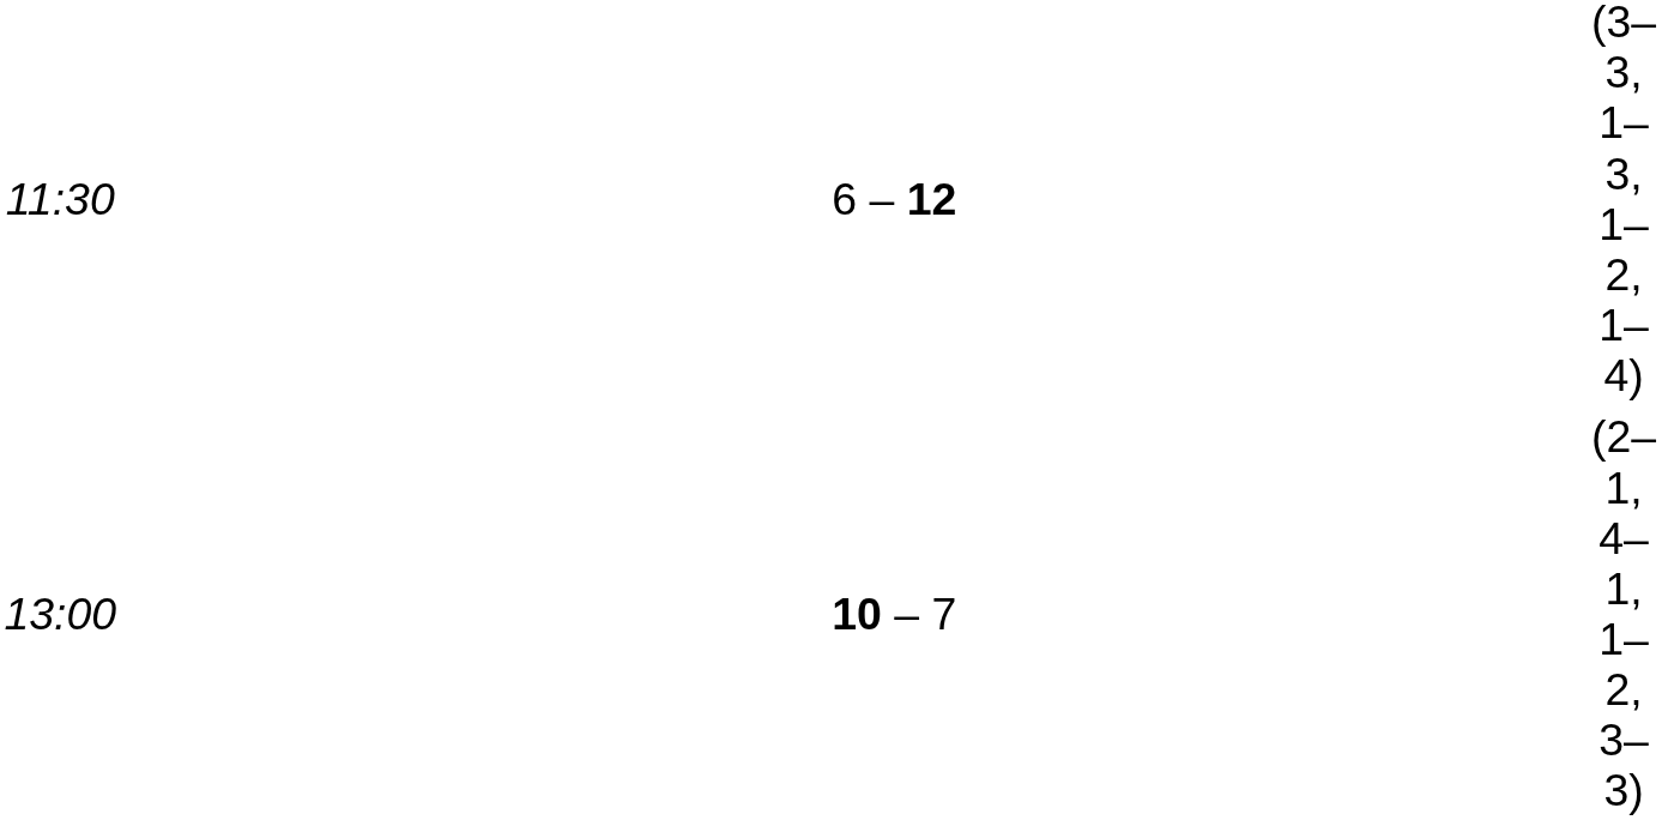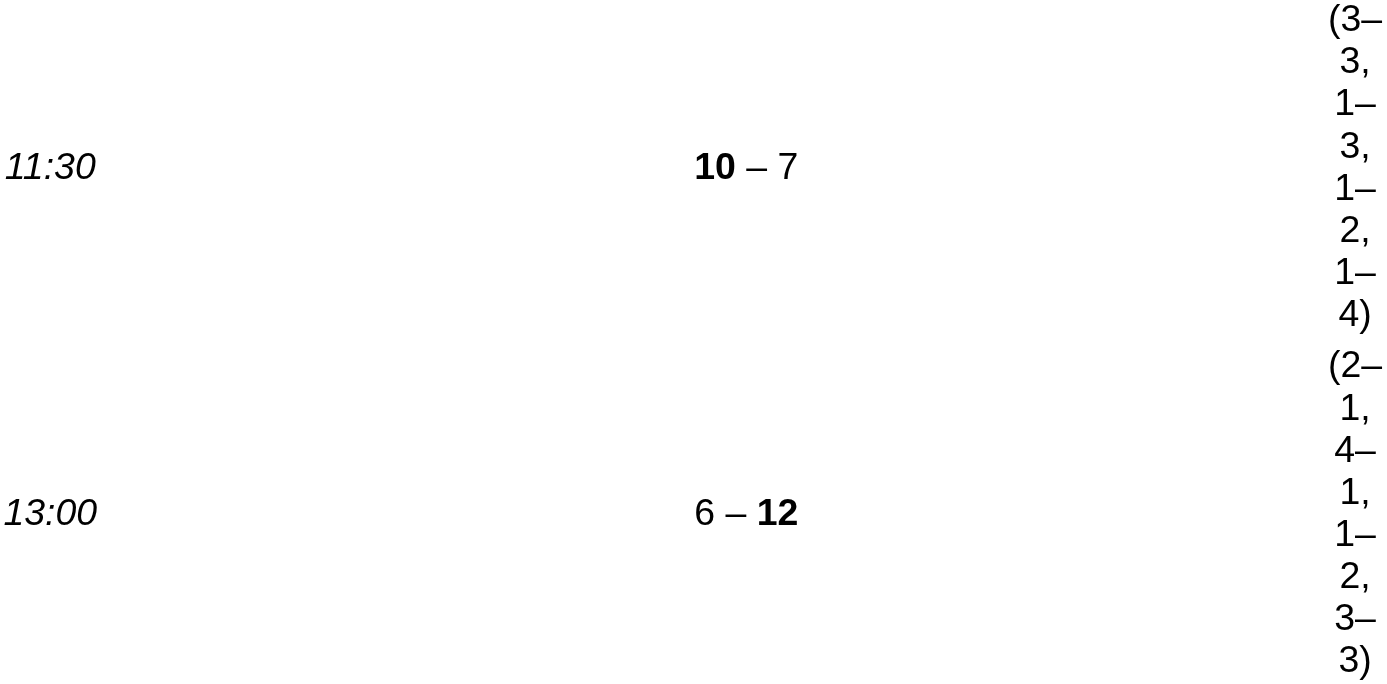11:30 | column 3: 6 – 12 -> 10 – 7
13:00 | column 3: 10 – 7 -> 6 – 12
